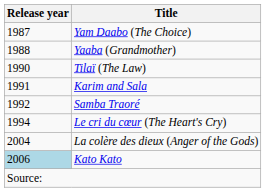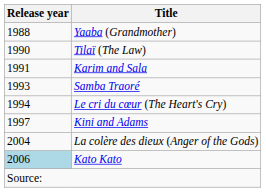- row: 1987 | Yam Daabo (The Choice)
Samba Traoré | Release year: 1992 -> 1993
+ row: 1997 | Kini and Adams
